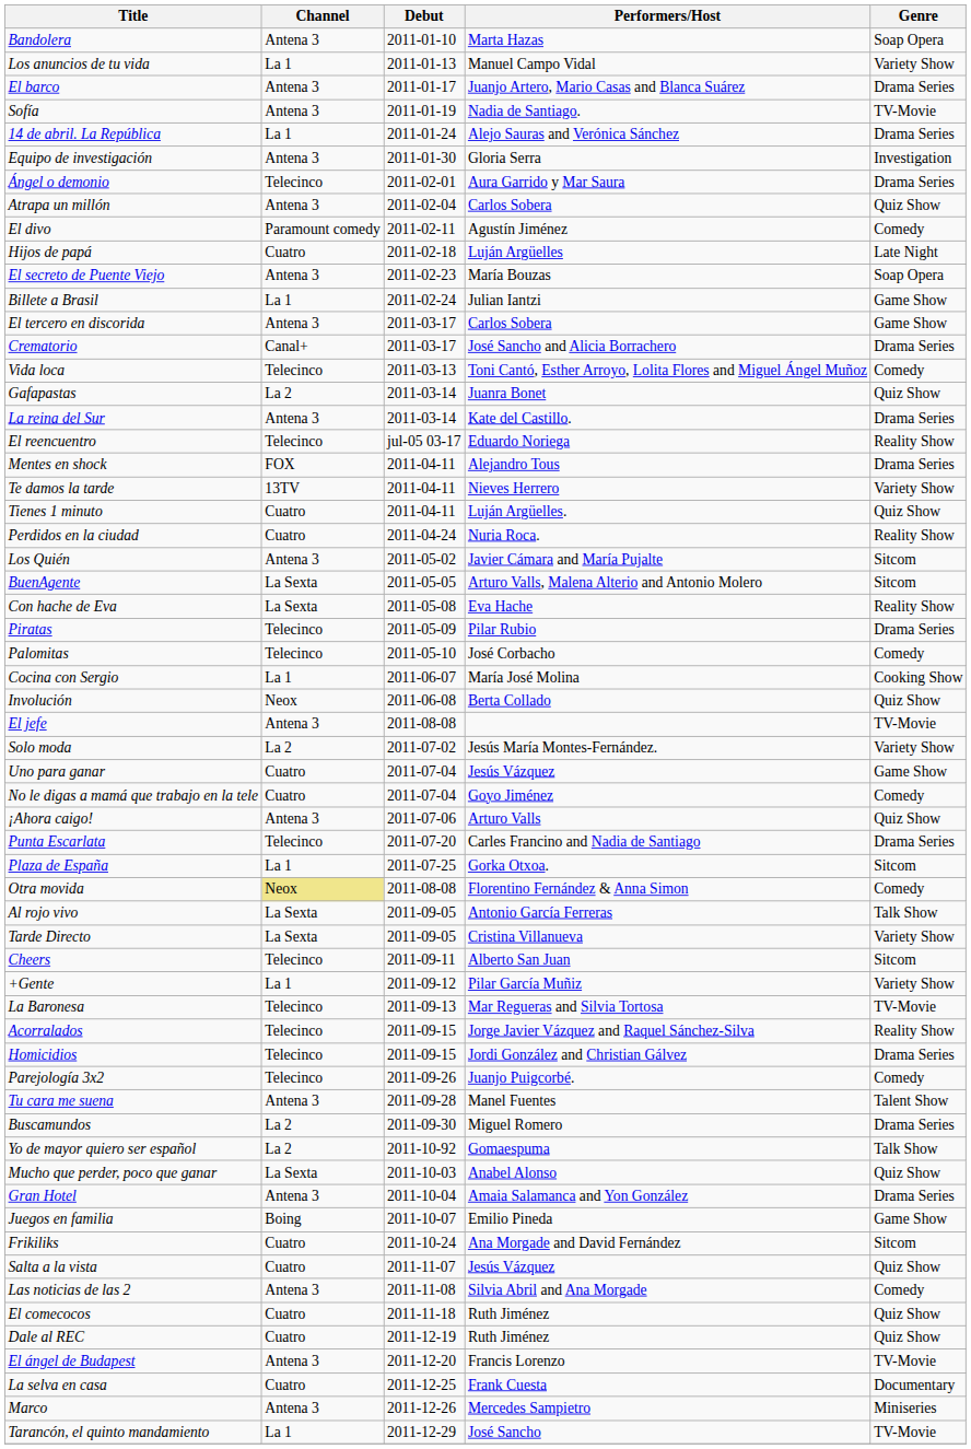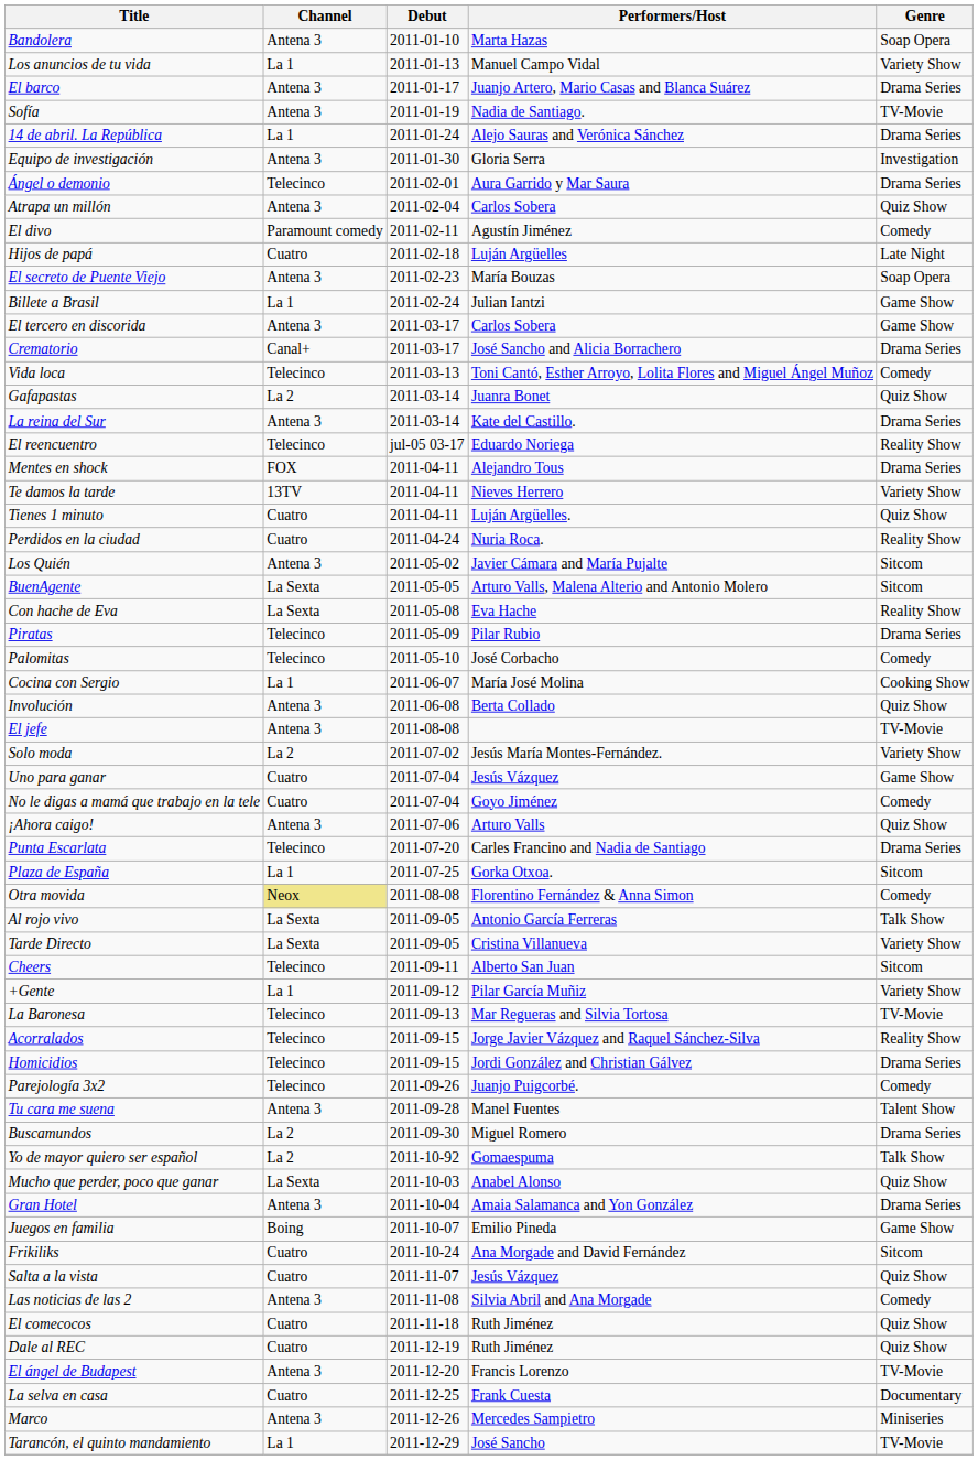Involución | Channel: Neox -> Antena 3
